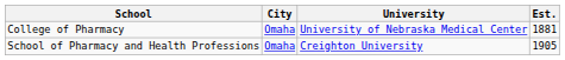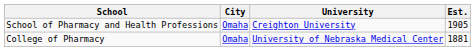rows swapped: School of Pharmacy and Health Professions <-> College of Pharmacy
